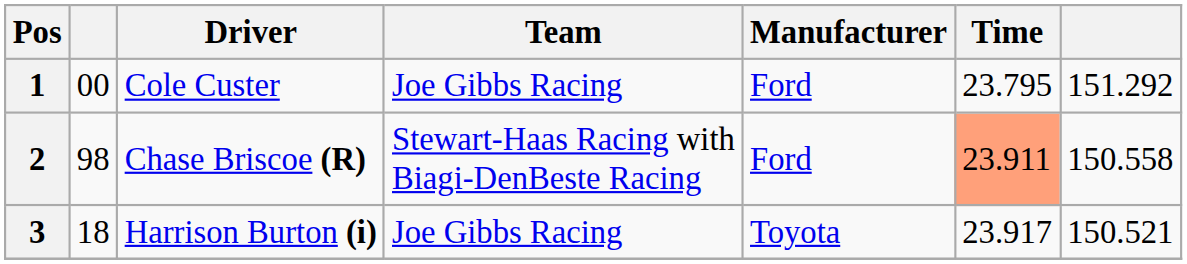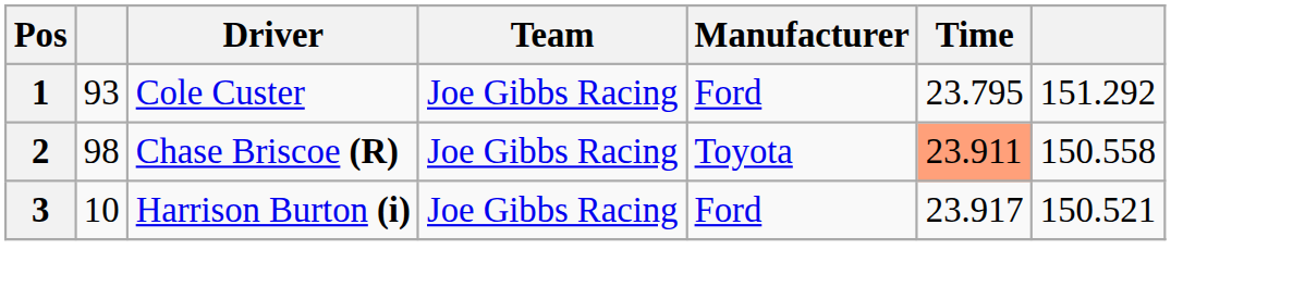1 | column 2: 00 -> 93
2 | Team: Stewart-Haas Racing with Biagi-DenBeste Racing -> Joe Gibbs Racing
2 | Manufacturer: Ford -> Toyota
3 | column 2: 18 -> 10
3 | Manufacturer: Toyota -> Ford
